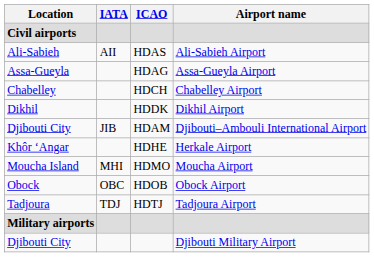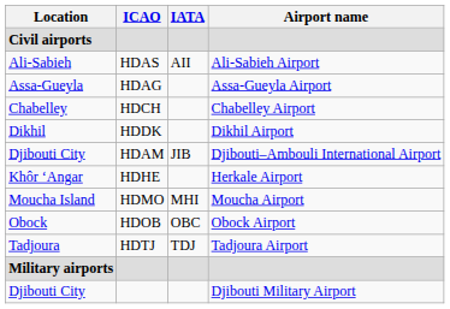columns swapped: ICAO <-> IATA
